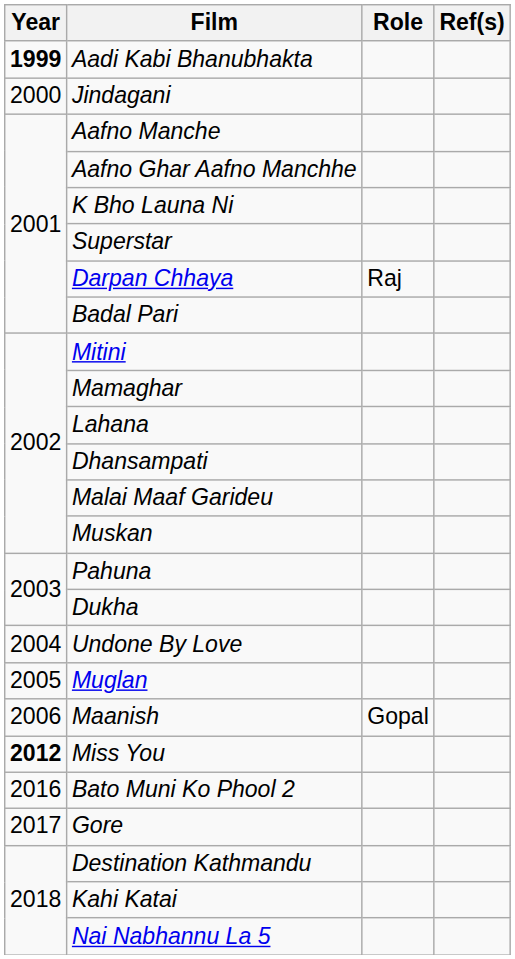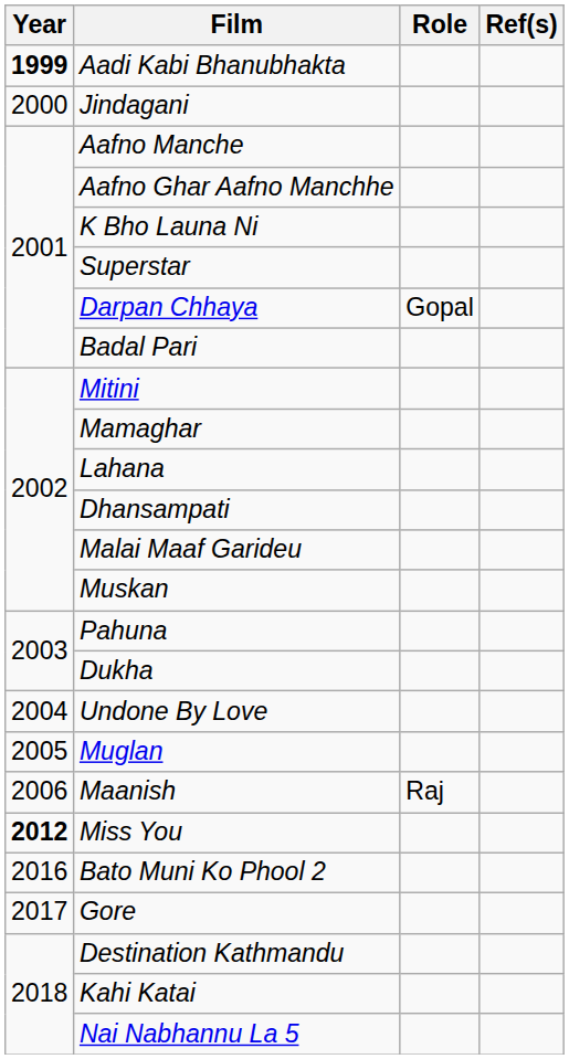Darpan Chhaya | Role: Raj -> Gopal
Maanish | Role: Gopal -> Raj
